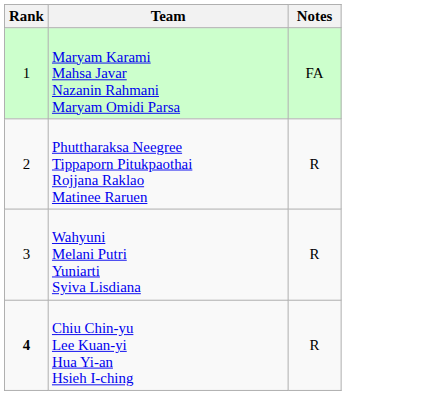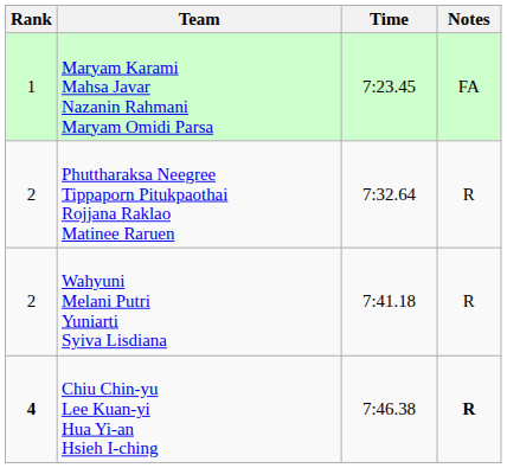+ column: Time | 7:23.45 | 7:32.64 | 7:41.18 | 7:46.38
Wahyuni Melani Putri Yuniarti Syiva Lisdiana | Rank: 3 -> 2
Chiu Chin-yu Lee Kuan-yi Hua Yi-an Hsieh I-ching | Notes: normal -> bold
